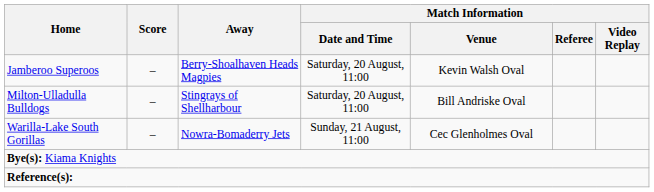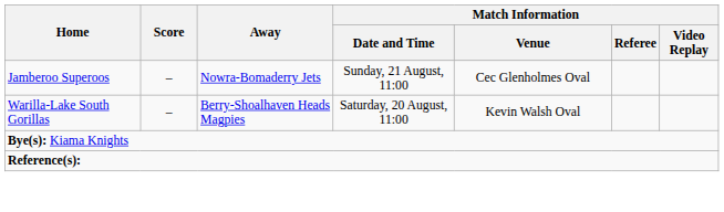Jamberoo Superoos | Away: Berry-Shoalhaven Heads Magpies -> Nowra-Bomaderry Jets
Jamberoo Superoos | Match Information / Date and Time: Saturday, 20 August, 11:00 -> Sunday, 21 August, 11:00
Jamberoo Superoos | Match Information / Venue: Kevin Walsh Oval -> Cec Glenholmes Oval
- row: Milton-Ulladulla Bulldogs | – | Stingrays of Shellharbour | Saturday, 20 August, 11:00 | Bill Andriske Oval
Warilla-Lake South Gorillas | Away: Nowra-Bomaderry Jets -> Berry-Shoalhaven Heads Magpies
Warilla-Lake South Gorillas | Match Information / Date and Time: Sunday, 21 August, 11:00 -> Saturday, 20 August, 11:00
Warilla-Lake South Gorillas | Match Information / Venue: Cec Glenholmes Oval -> Kevin Walsh Oval
